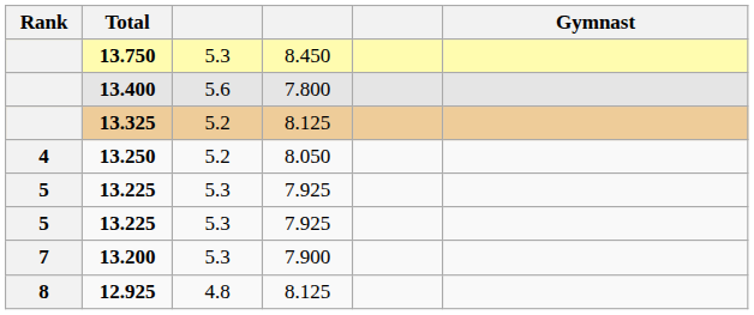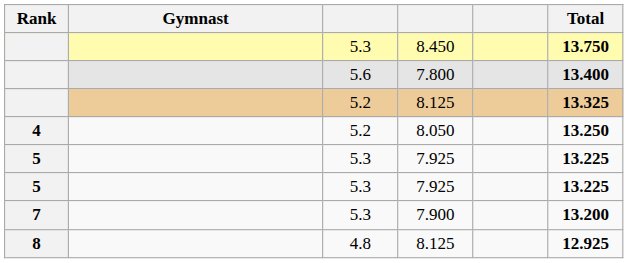columns swapped: Gymnast <-> Total
